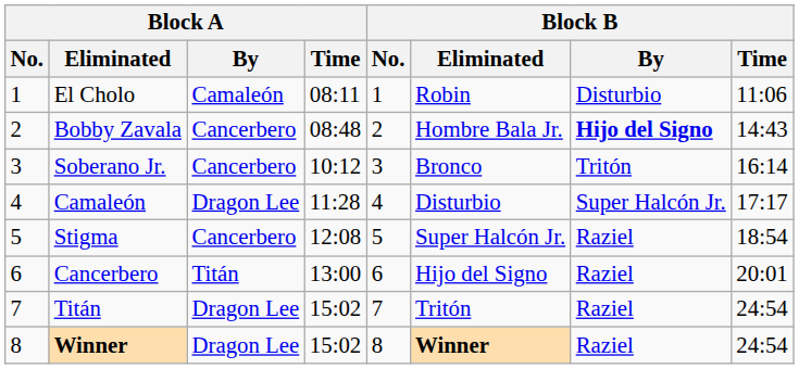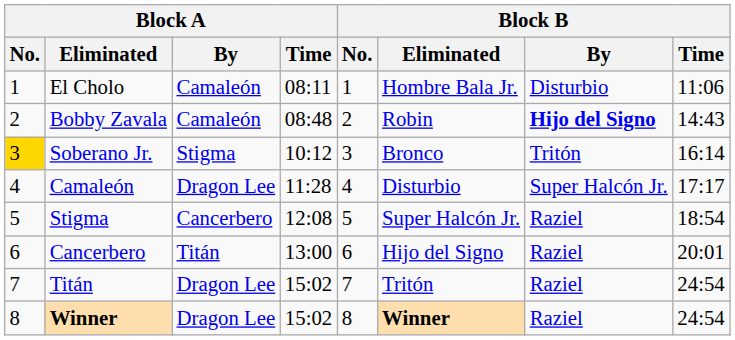El Cholo | Block B / Eliminated: Robin -> Hombre Bala Jr.
Bobby Zavala | Block A / By: Cancerbero -> Camaleón
Bobby Zavala | Block B / Eliminated: Hombre Bala Jr. -> Robin
Soberano Jr. | Block A / No.: no background -> gold background
Soberano Jr. | Block A / By: Cancerbero -> Stigma
